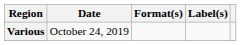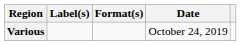columns swapped: Date <-> Label(s)
